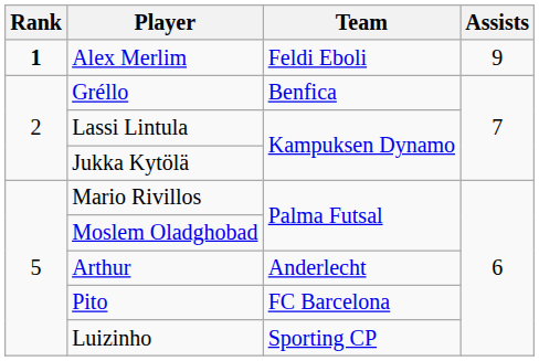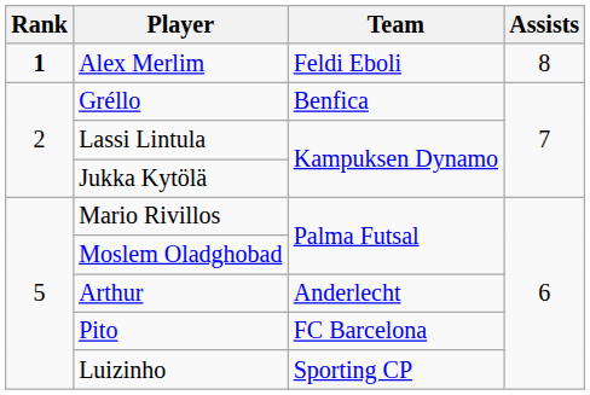Alex Merlim | Assists: 9 -> 8
